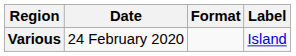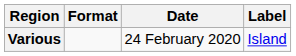columns swapped: Date <-> Format
